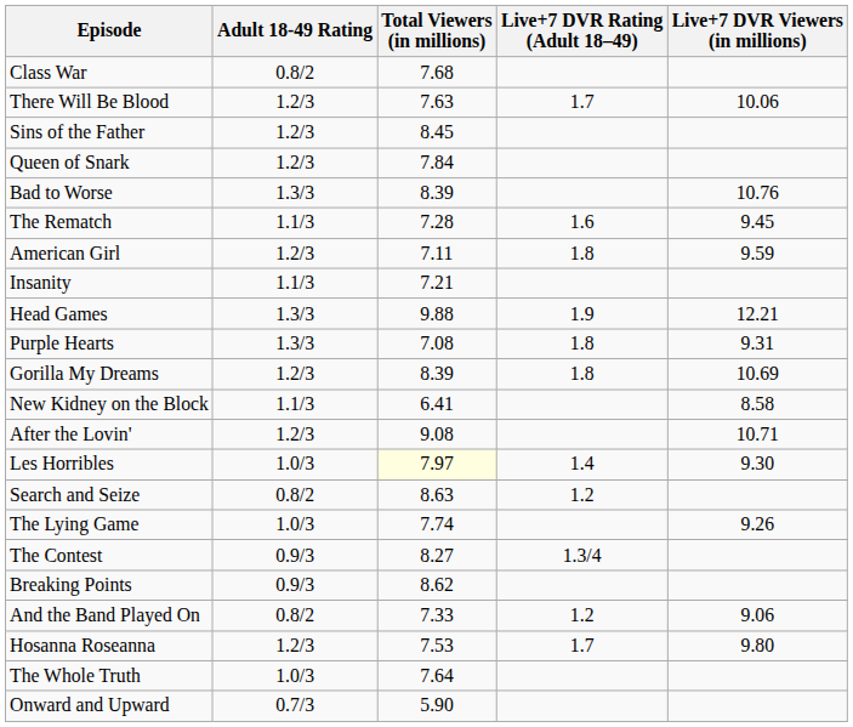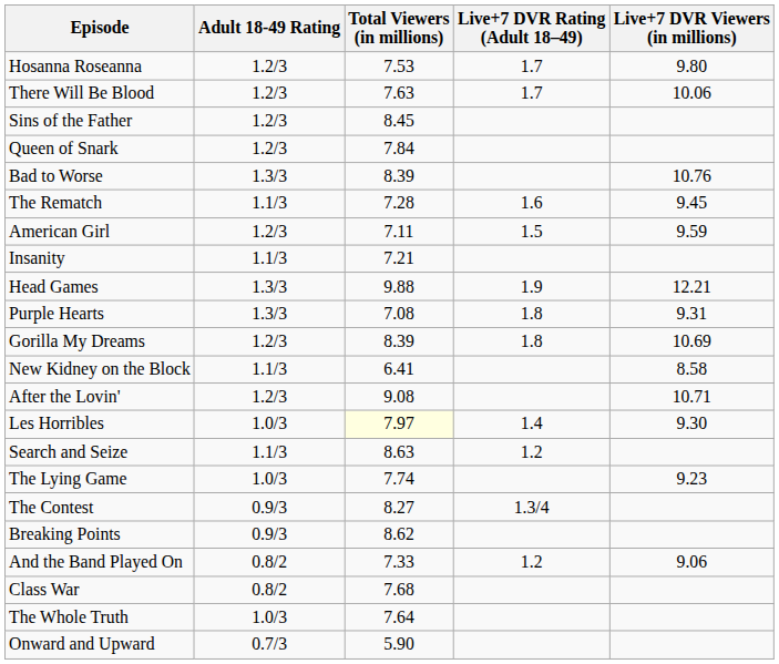rows swapped: Hosanna Roseanna <-> Class War
American Girl | Live+7 DVR Rating (Adult 18–49): 1.8 -> 1.5
Search and Seize | Adult 18-49 Rating: 0.8/2 -> 1.1/3
The Lying Game | Live+7 DVR Viewers (in millions): 9.26 -> 9.23
